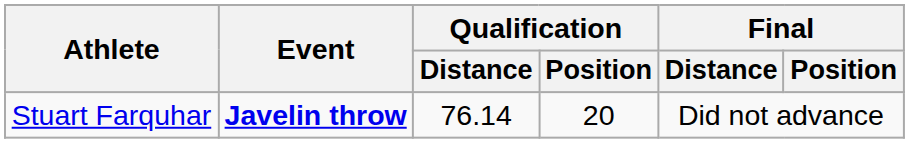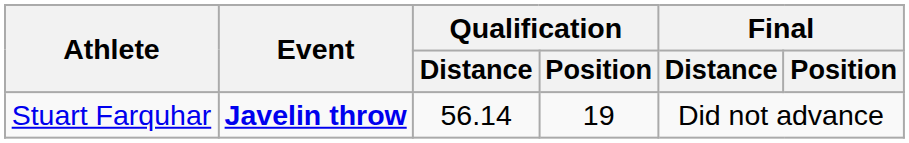Stuart Farquhar | Qualification / Distance: 76.14 -> 56.14
Stuart Farquhar | Qualification / Position: 20 -> 19
